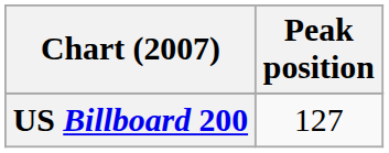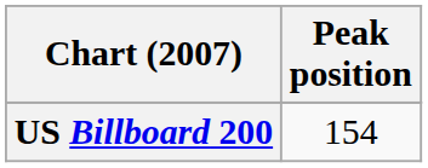US Billboard 200 | Peak position: 127 -> 154
